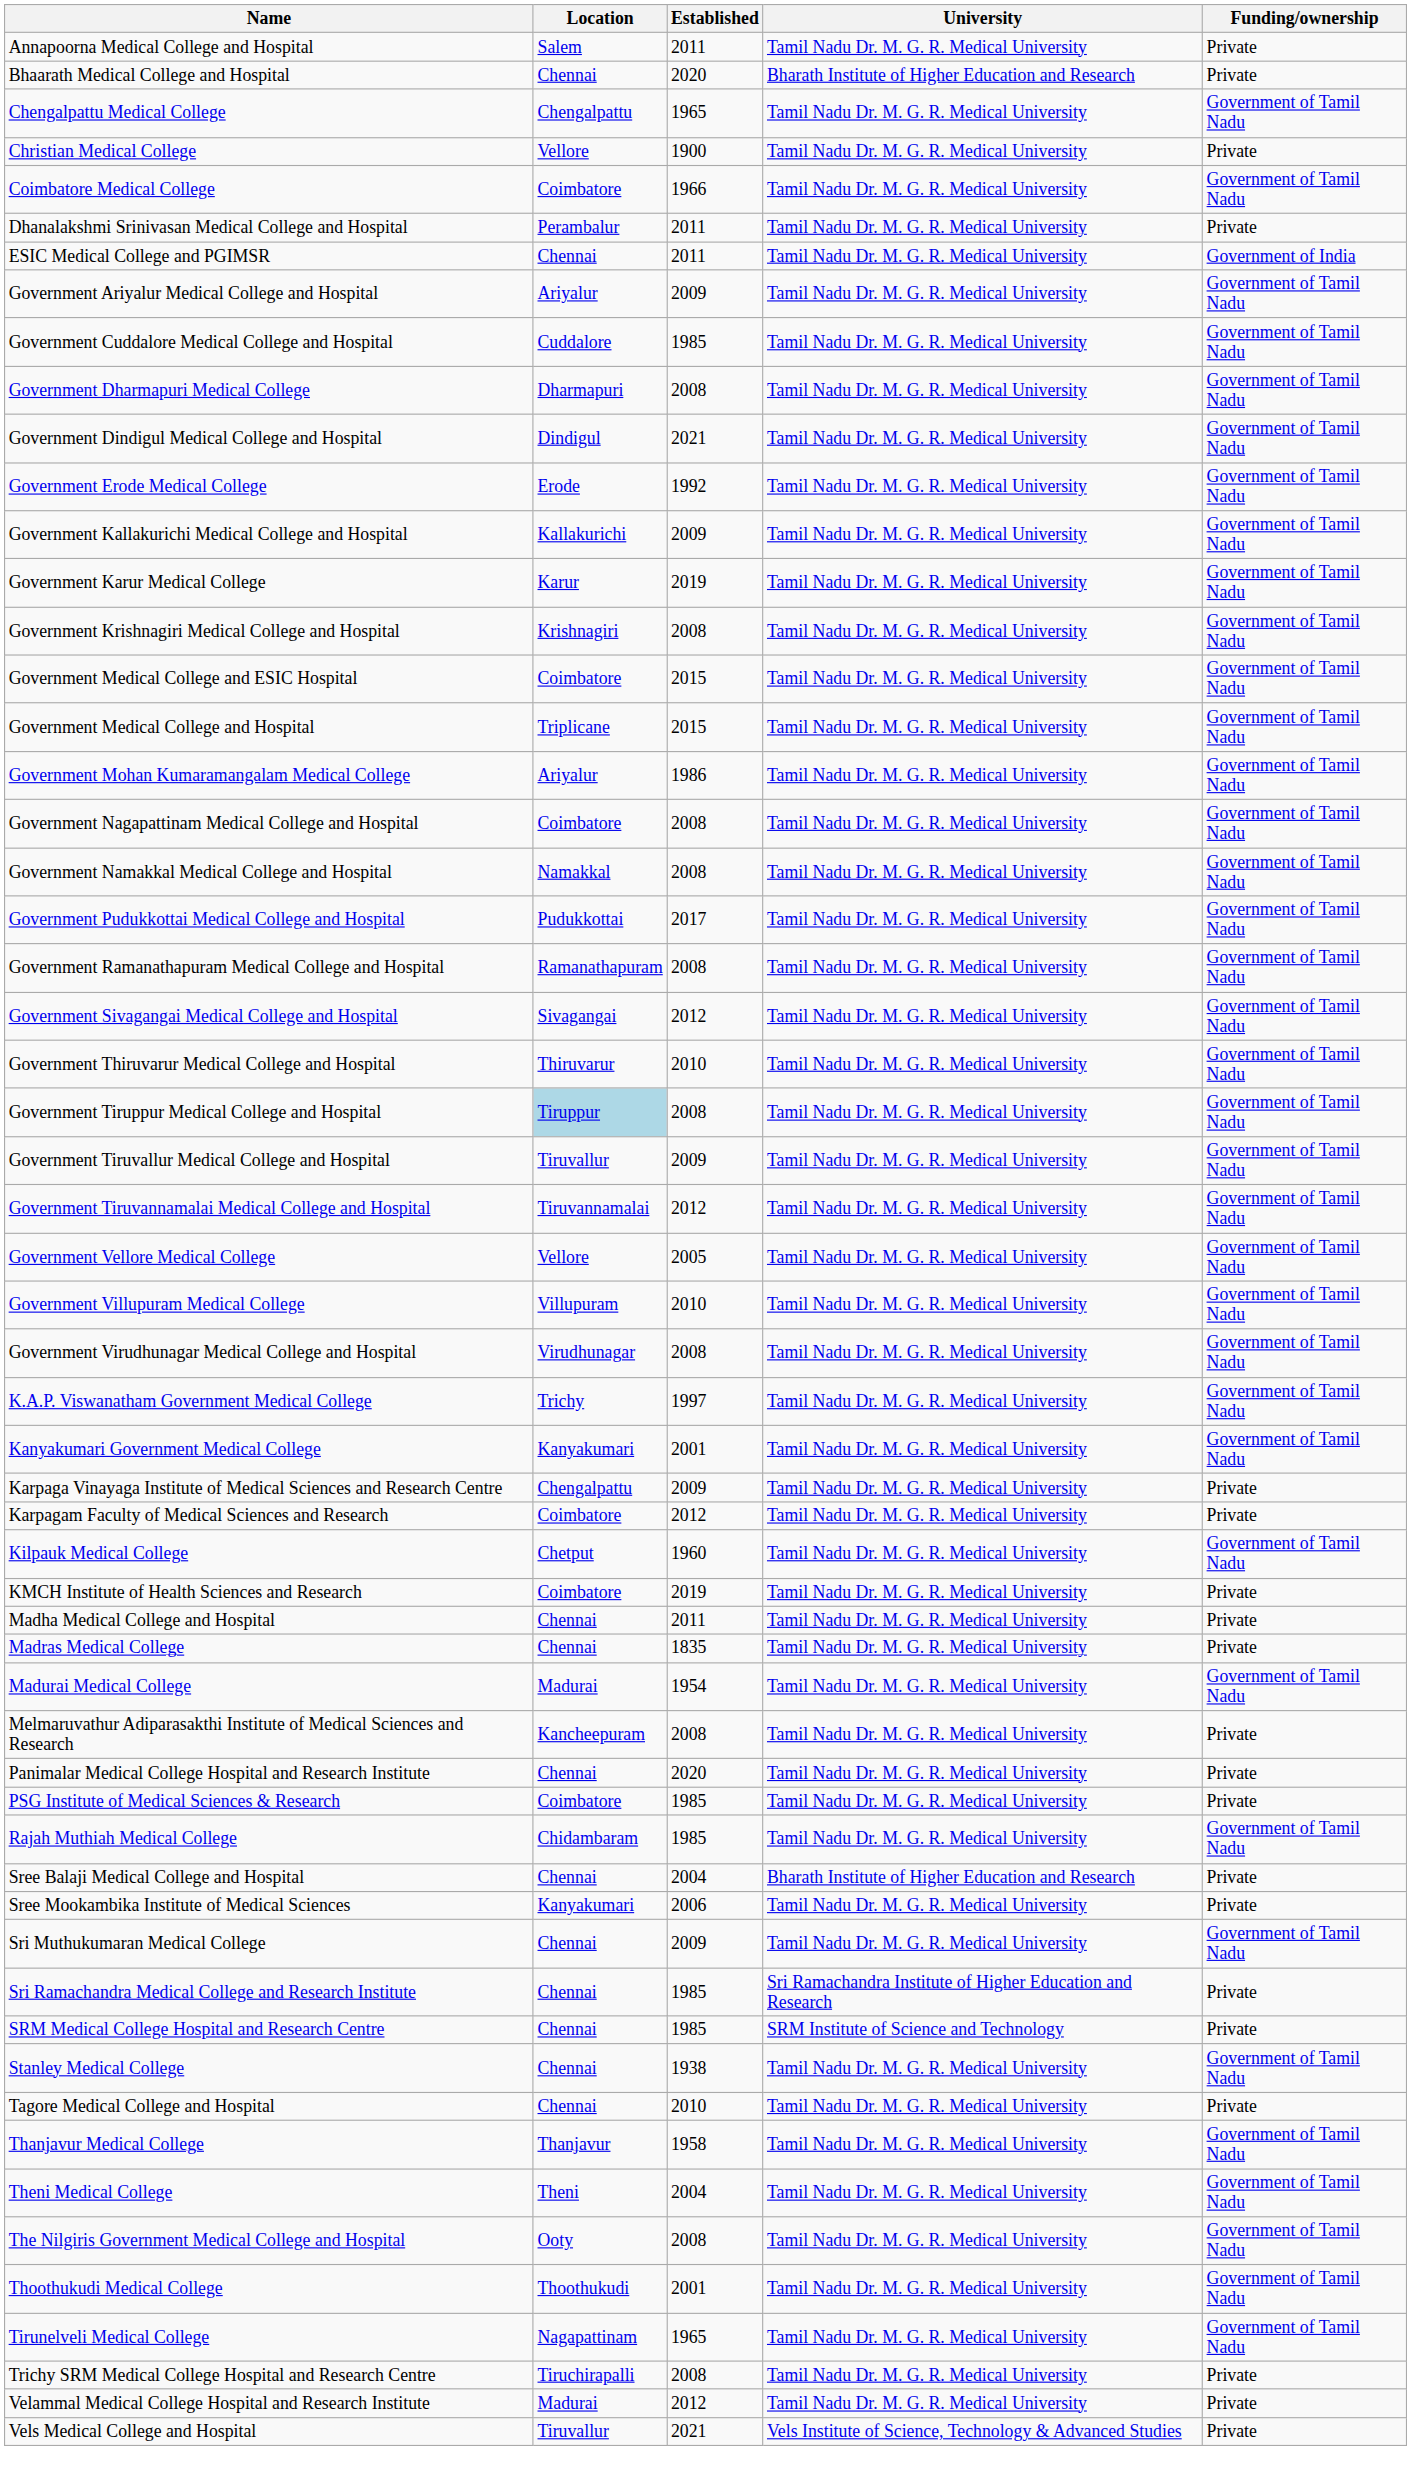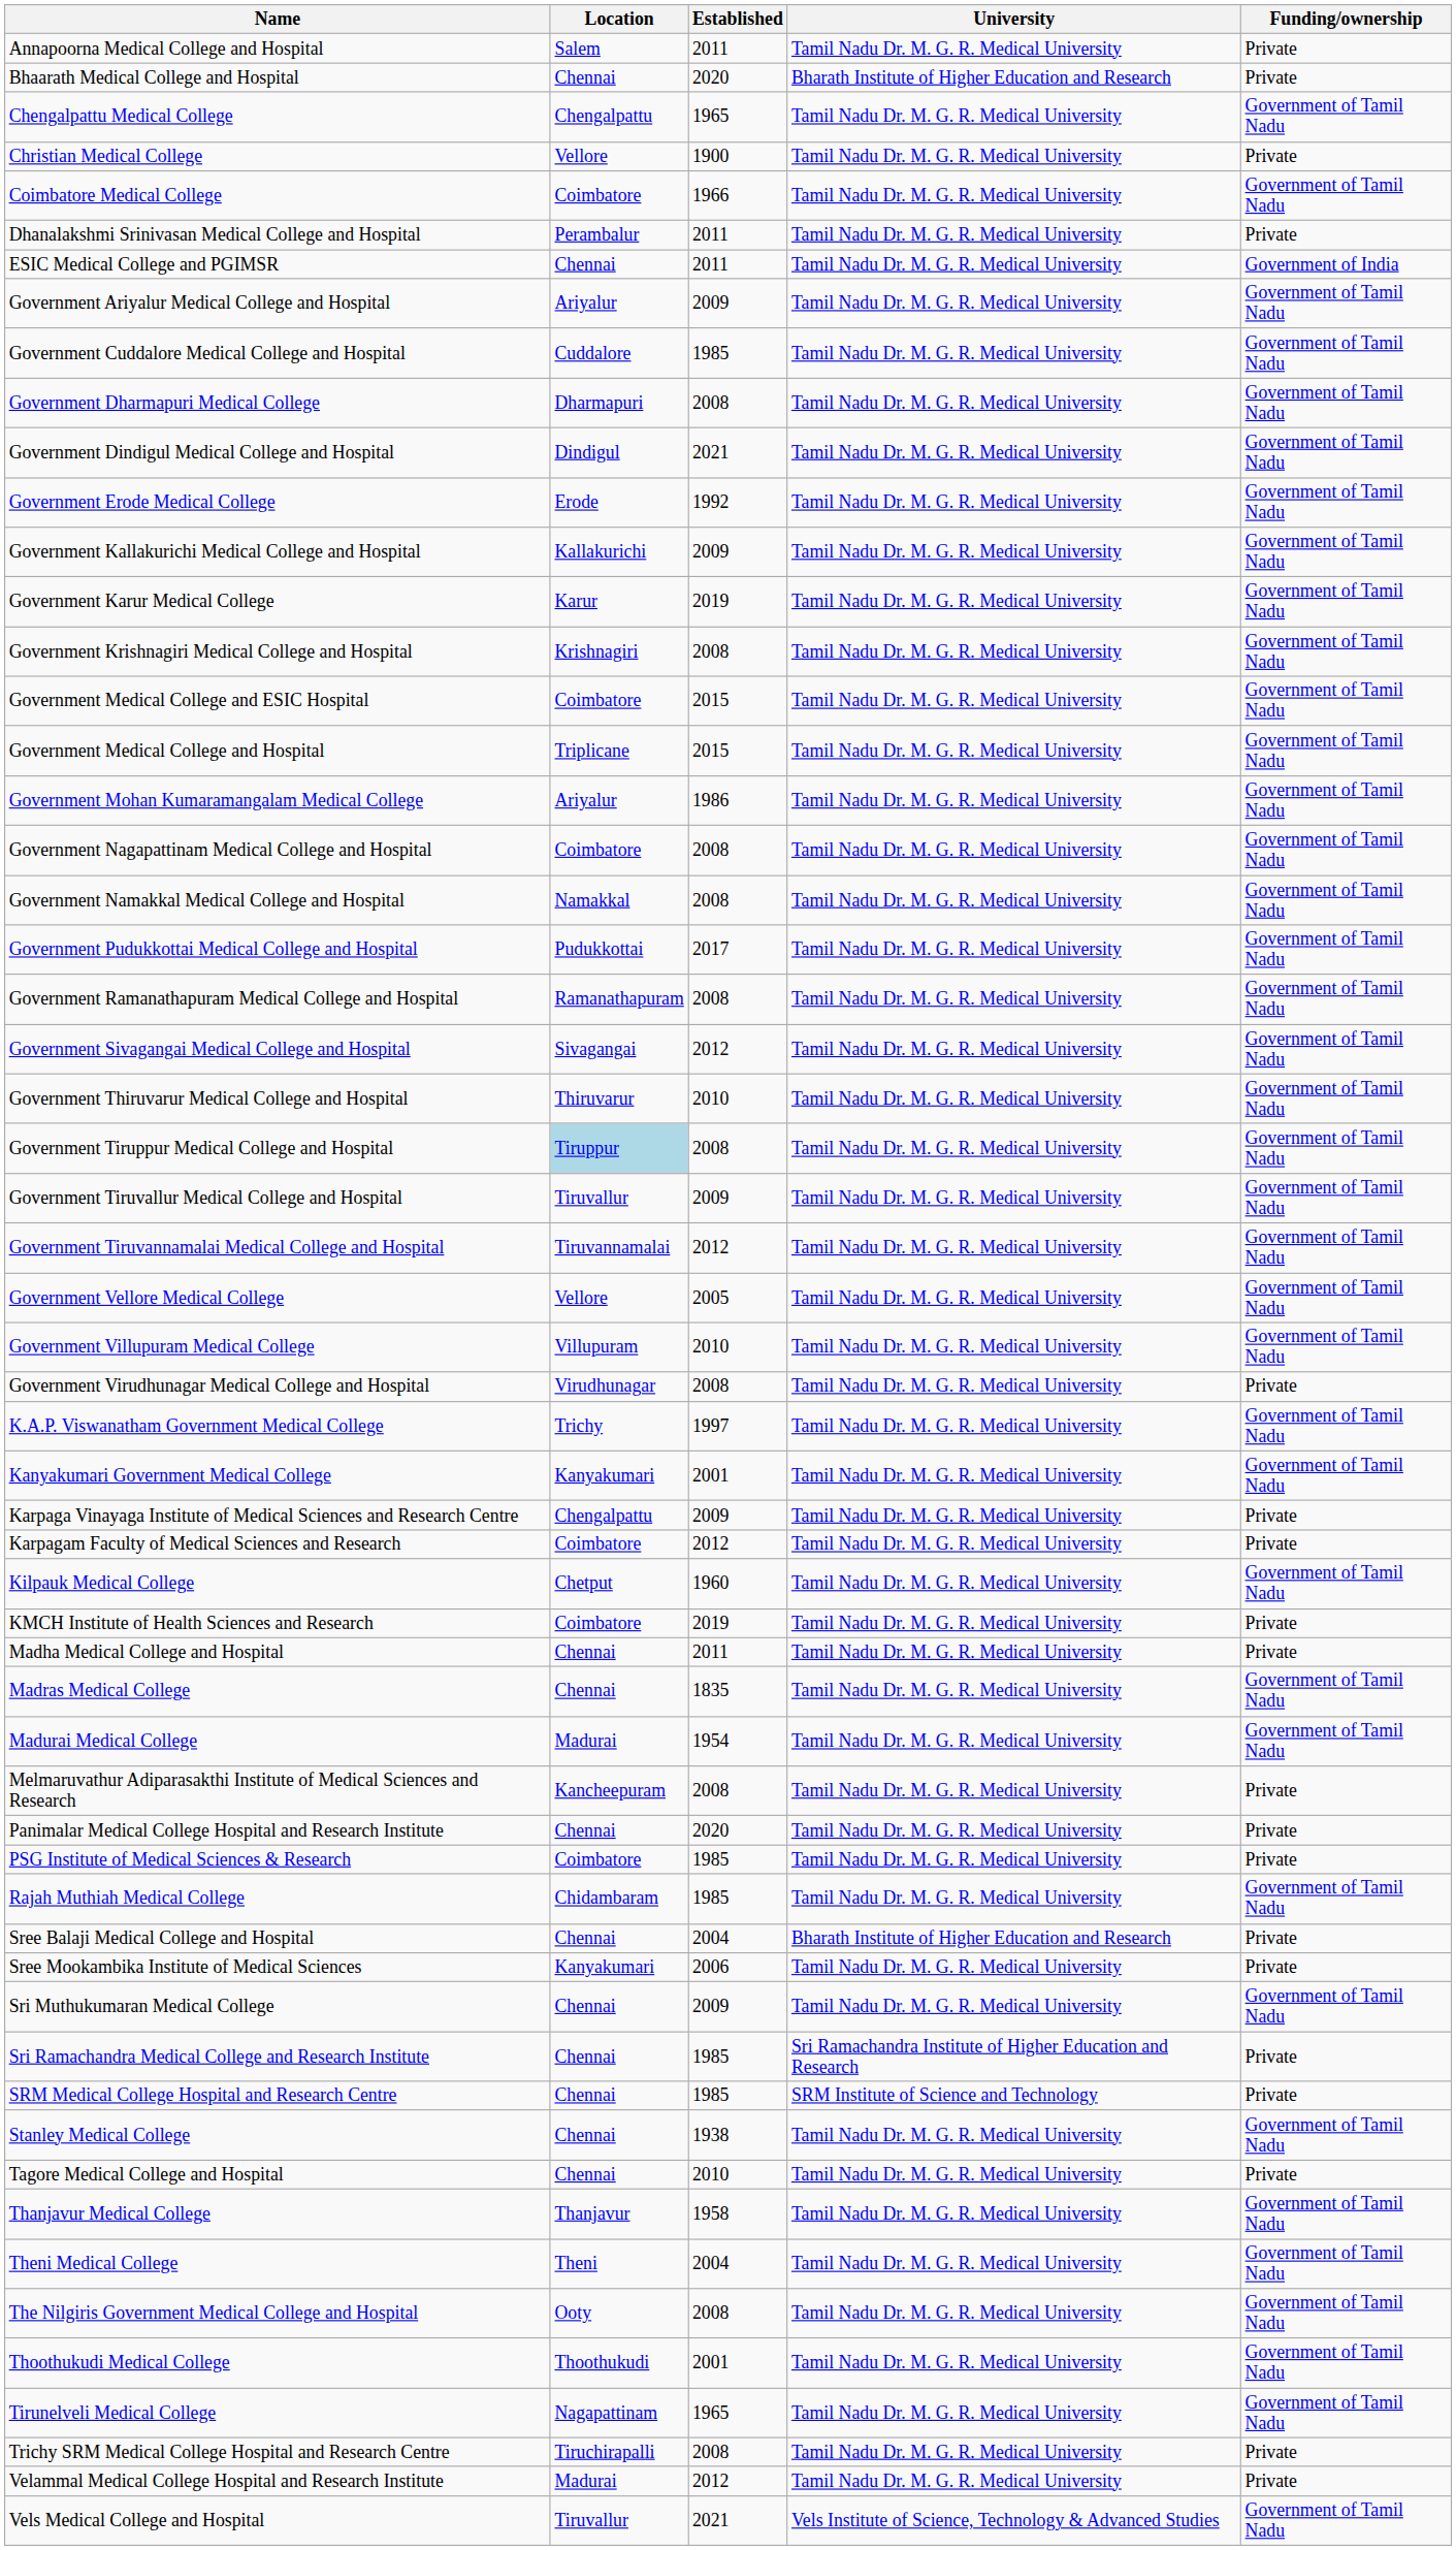Government Virudhunagar Medical College and Hospital | Funding/ownership: Government of Tamil Nadu -> Private
Madras Medical College | Funding/ownership: Private -> Government of Tamil Nadu
Vels Medical College and Hospital | Funding/ownership: Private -> Government of Tamil Nadu
